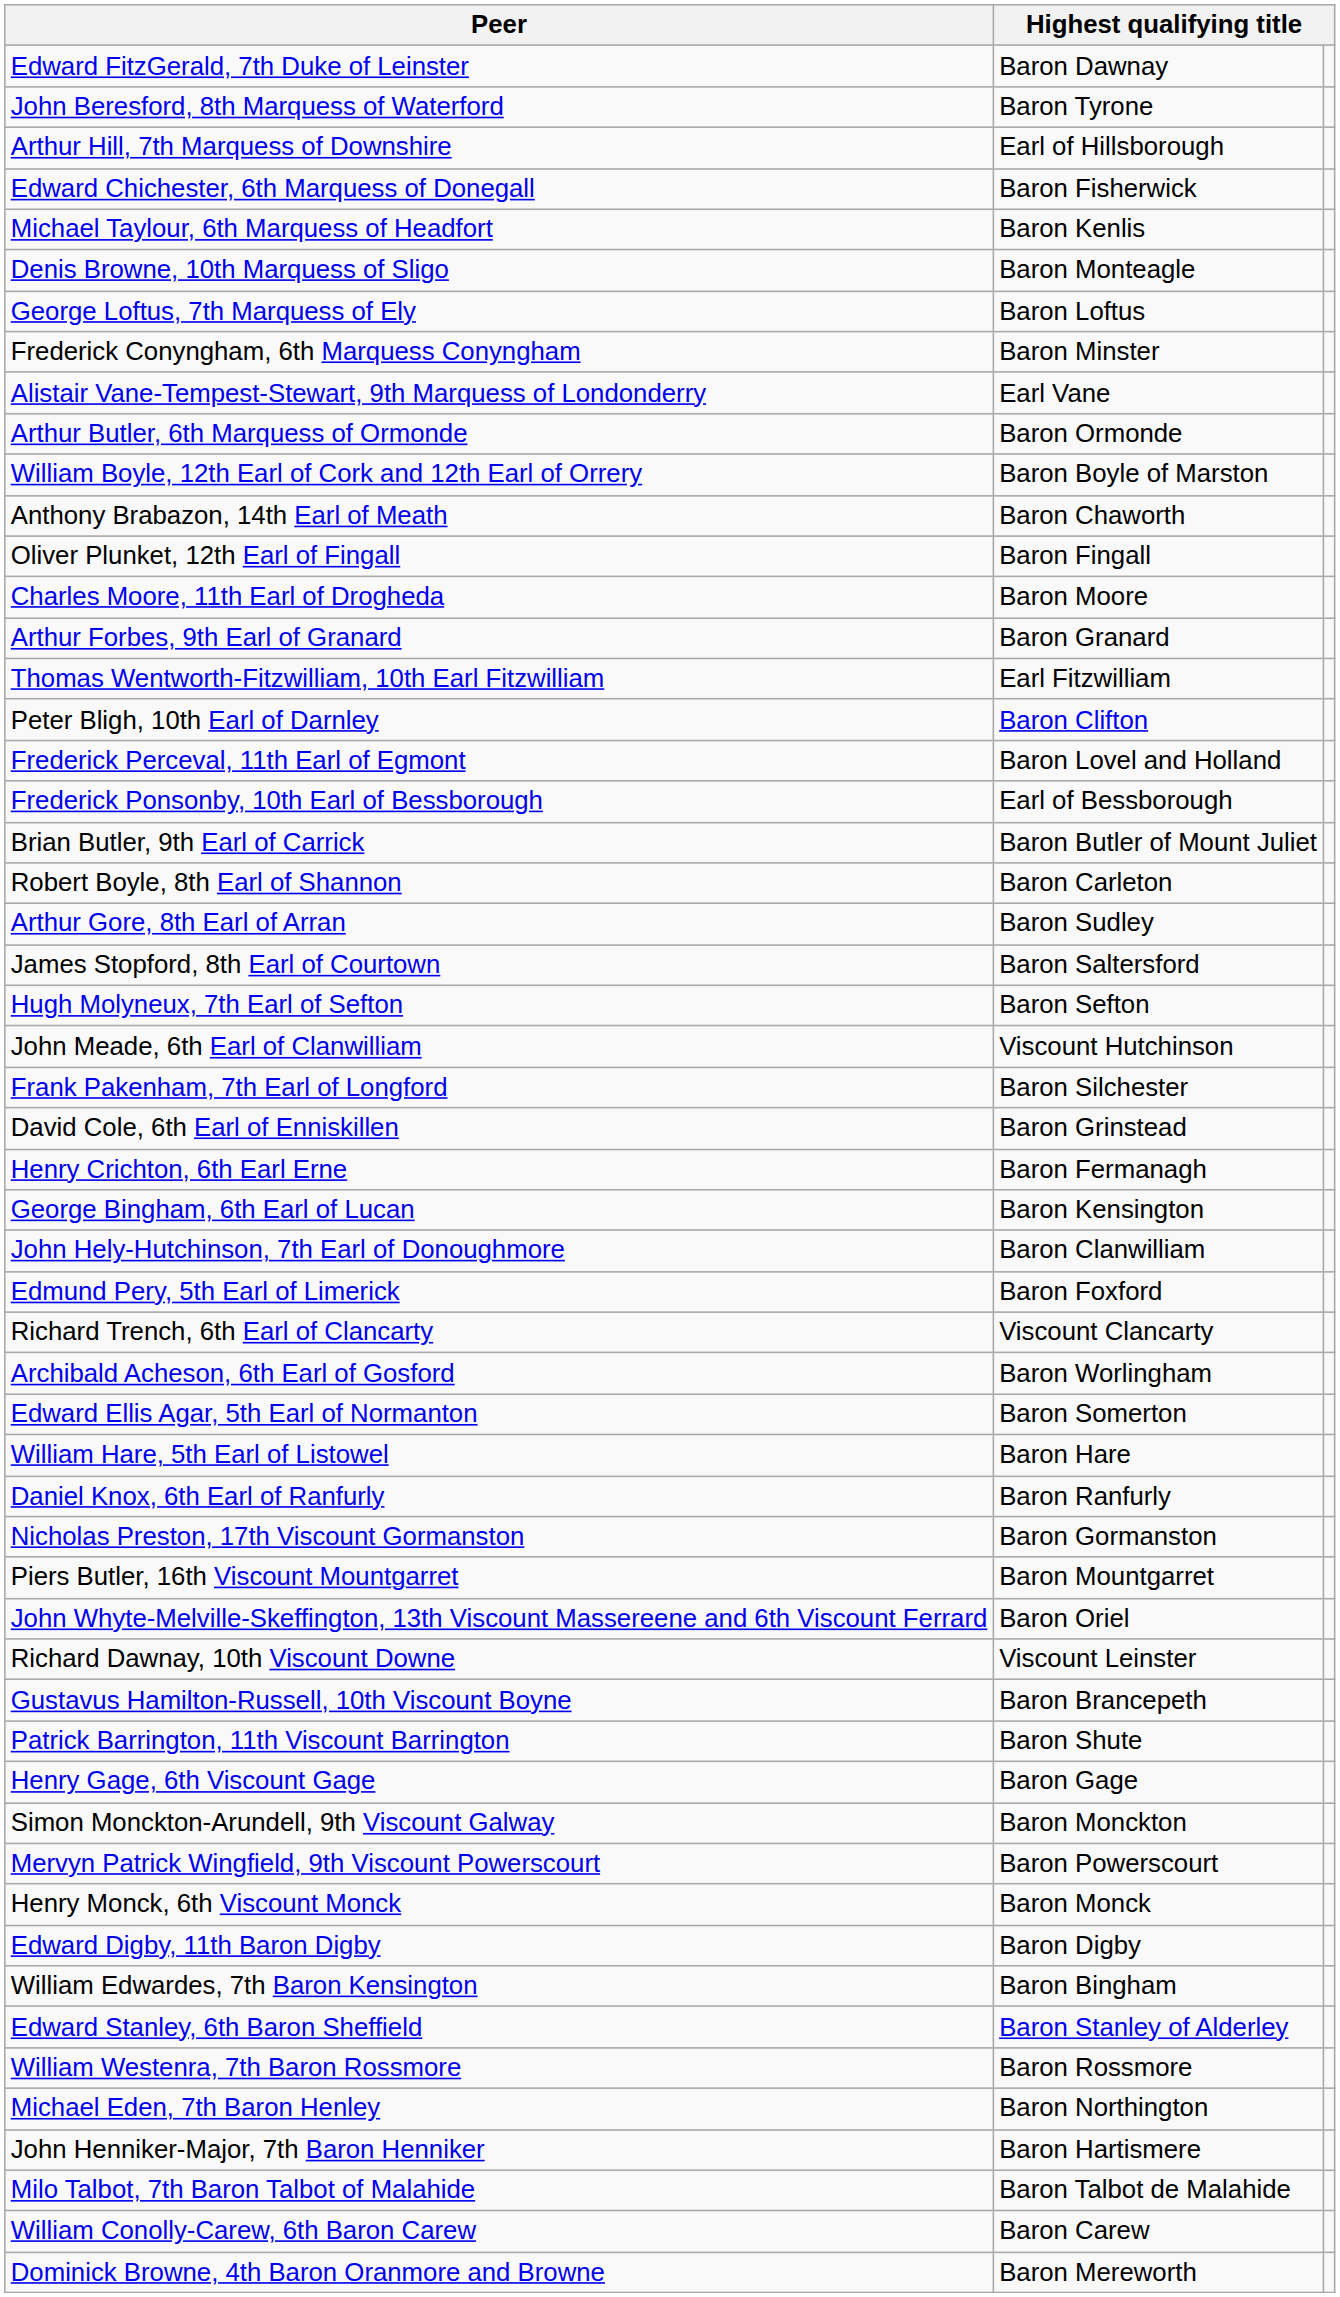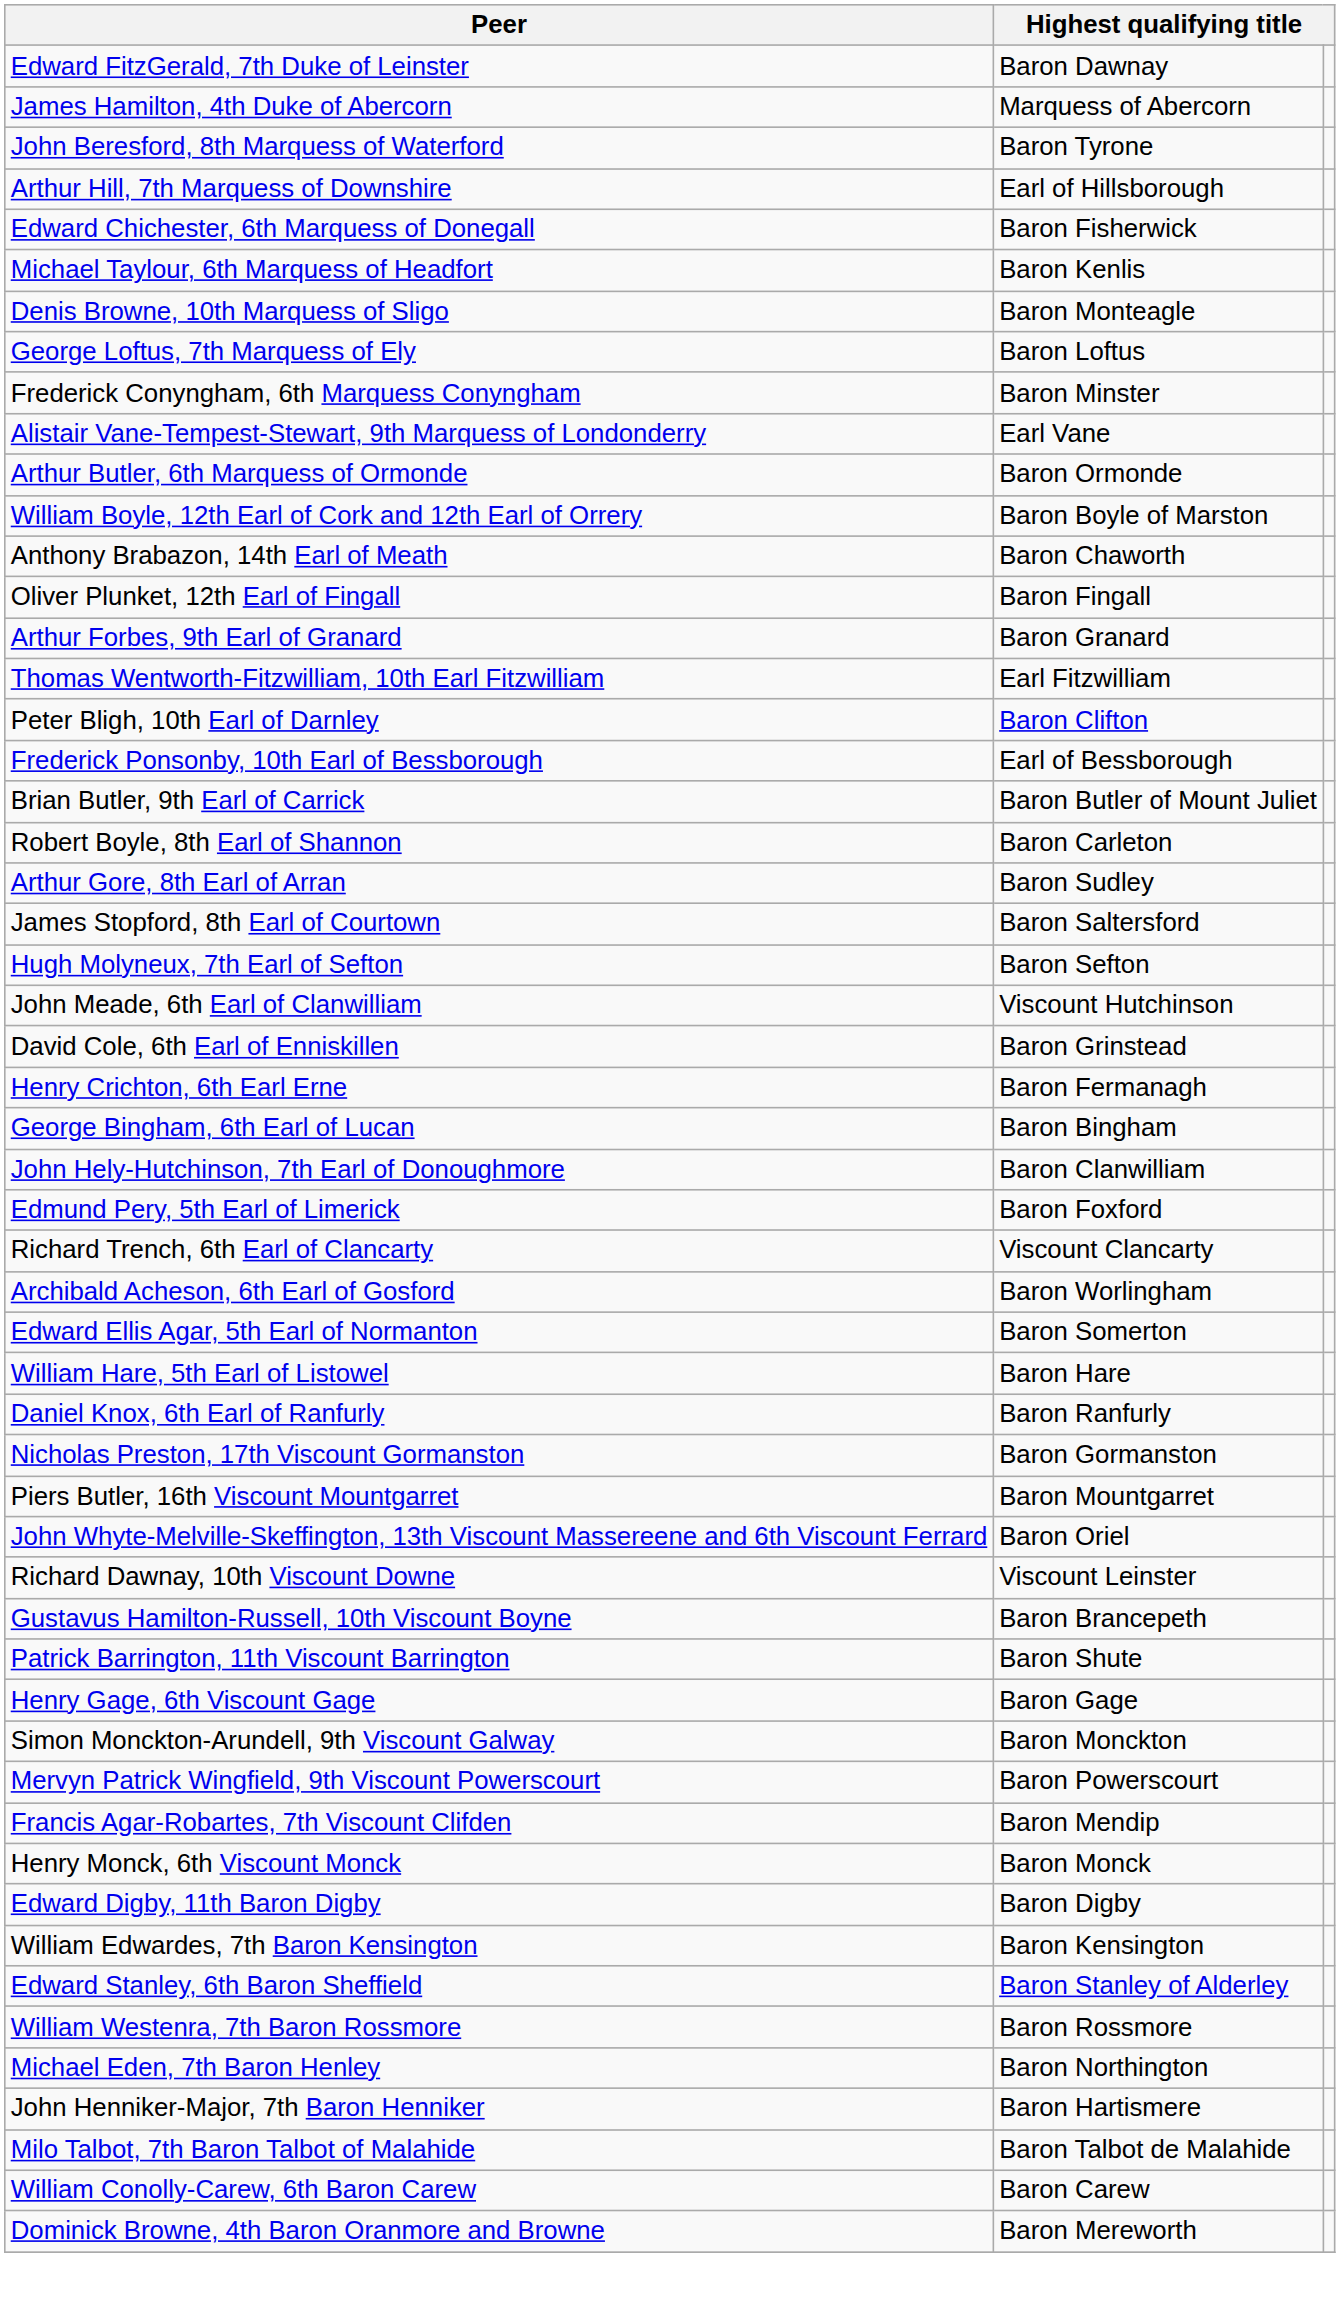+ row: James Hamilton, 4th Duke of Abercorn | Marquess of Abercorn
- row: Charles Moore, 11th Earl of Drogheda | Baron Moore
- row: Frederick Perceval, 11th Earl of Egmont | Baron Lovel and Holland
- row: Frank Pakenham, 7th Earl of Longford | Baron Silchester
George Bingham, 6th Earl of Lucan | column 2: Baron Kensington -> Baron Bingham
+ row: Francis Agar-Robartes, 7th Viscount Clifden | Baron Mendip
William Edwardes, 7th Baron Kensington | column 2: Baron Bingham -> Baron Kensington
